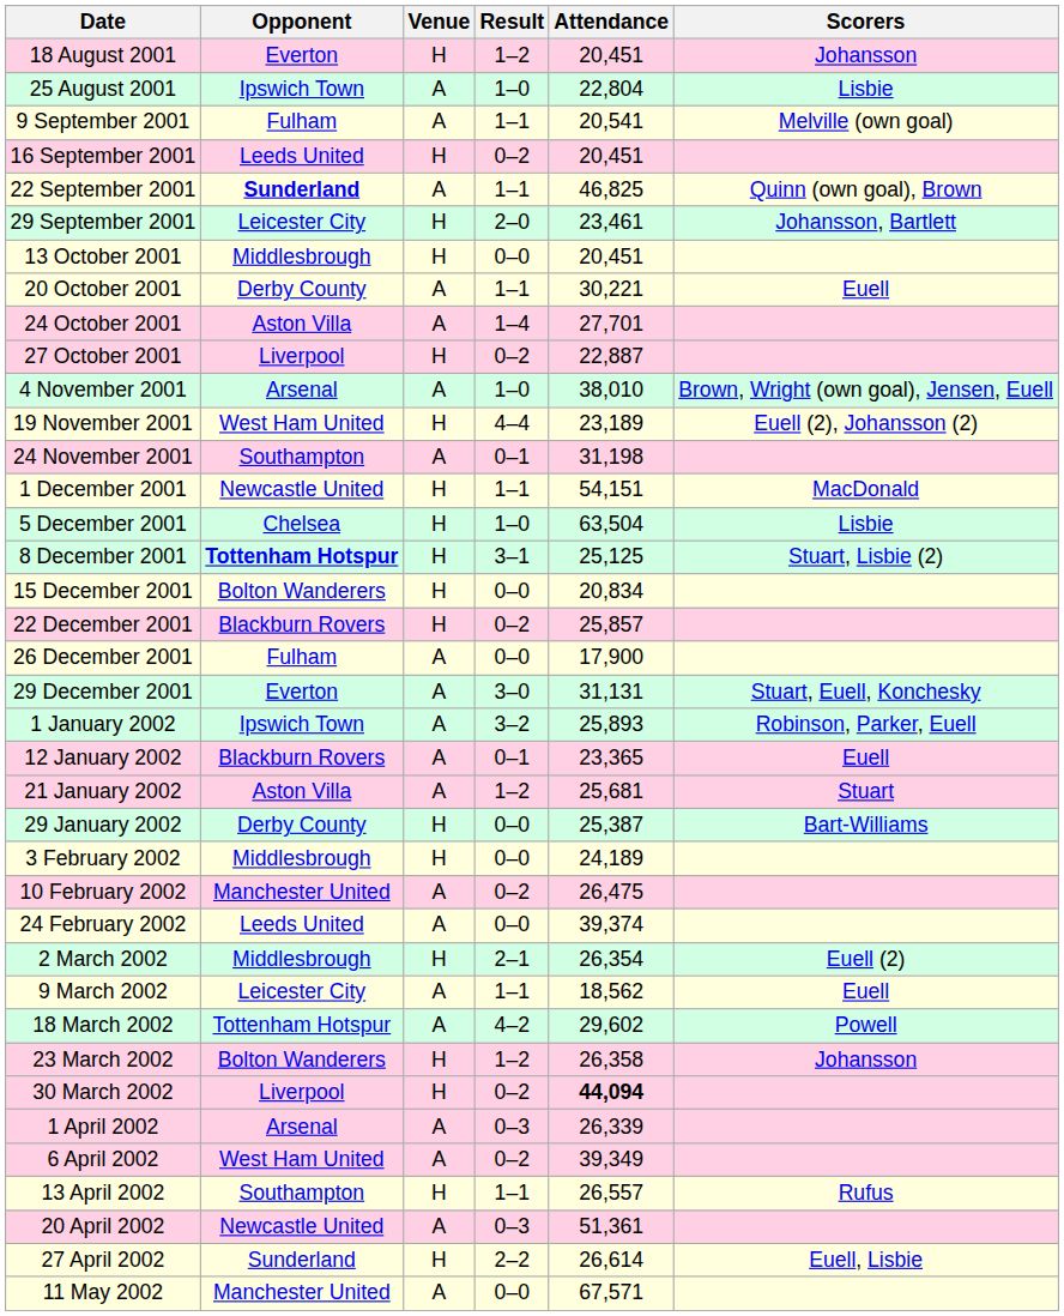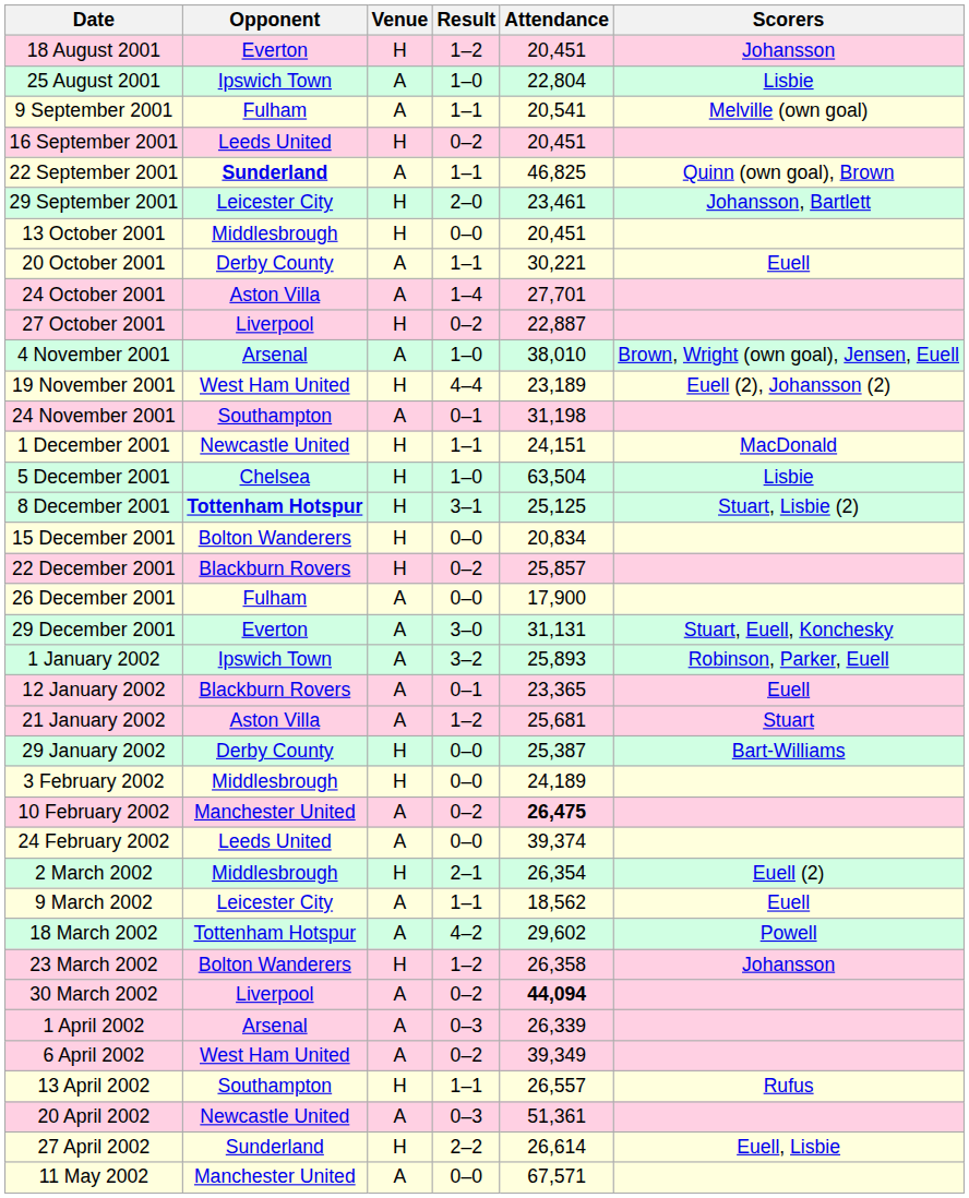1 December 2001 | Attendance: 54,151 -> 24,151
10 February 2002 | Attendance: normal -> bold
30 March 2002 | Venue: H -> A
